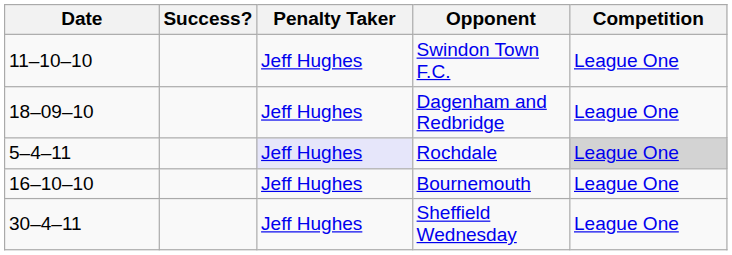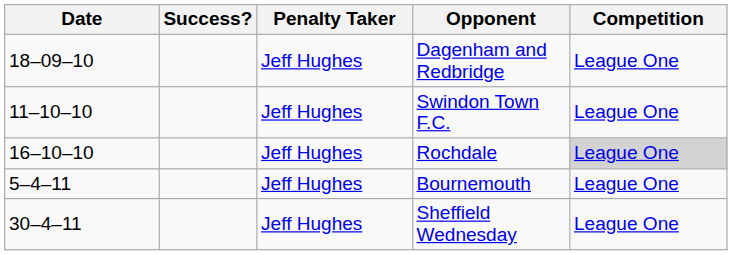rows swapped: Dagenham and Redbridge <-> Swindon Town F.C.
Rochdale | Date: 5–4–11 -> 16–10–10
Rochdale | Penalty Taker: lavender background -> no background
Bournemouth | Date: 16–10–10 -> 5–4–11
